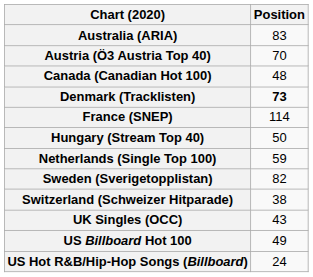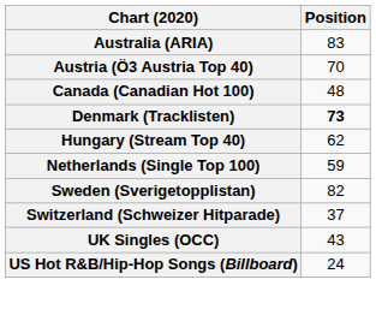- row: France (SNEP) | 114
Hungary (Stream Top 40) | Position: 50 -> 62
Switzerland (Schweizer Hitparade) | Position: 38 -> 37
- row: US Billboard Hot 100 | 49
